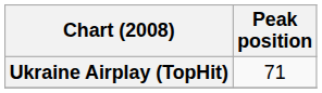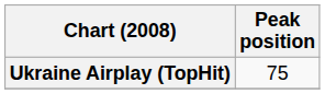Ukraine Airplay (TopHit) | Peak position: 71 -> 75
